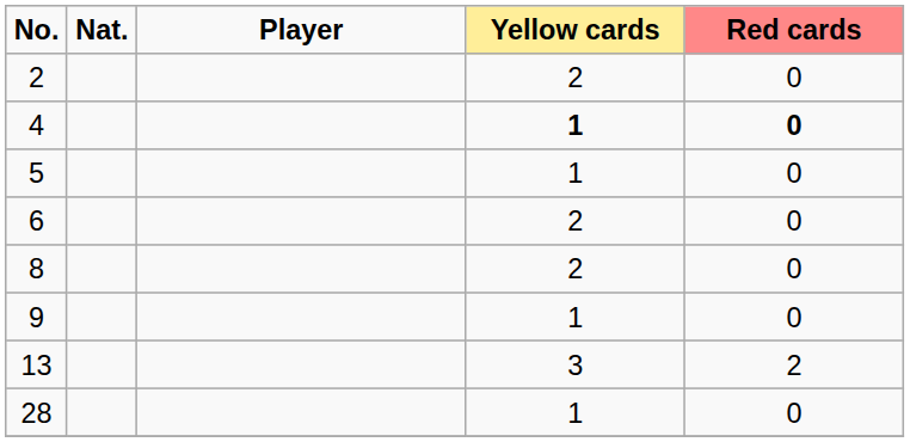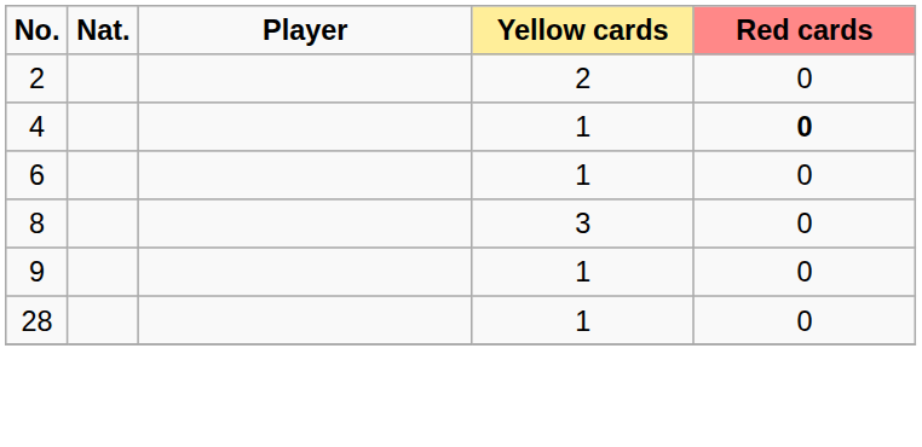4 | Yellow cards: bold -> normal
- row: 5 | 1 | 0
6 | Yellow cards: 2 -> 1
8 | Yellow cards: 2 -> 3
- row: 13 | 3 | 2
